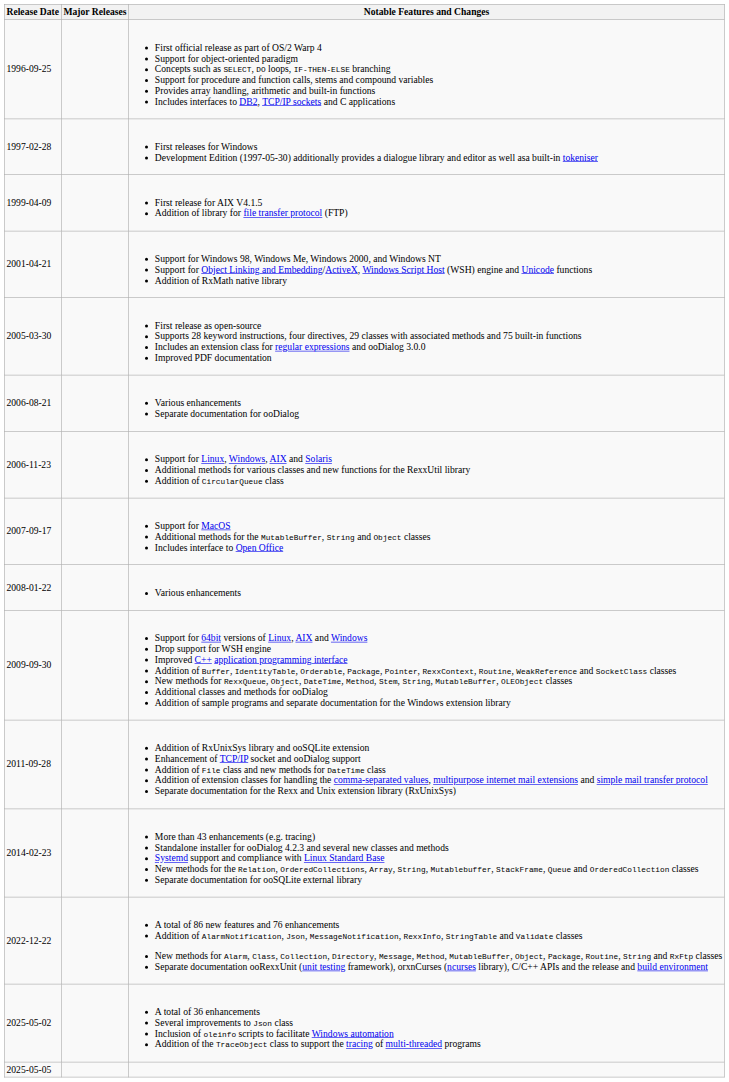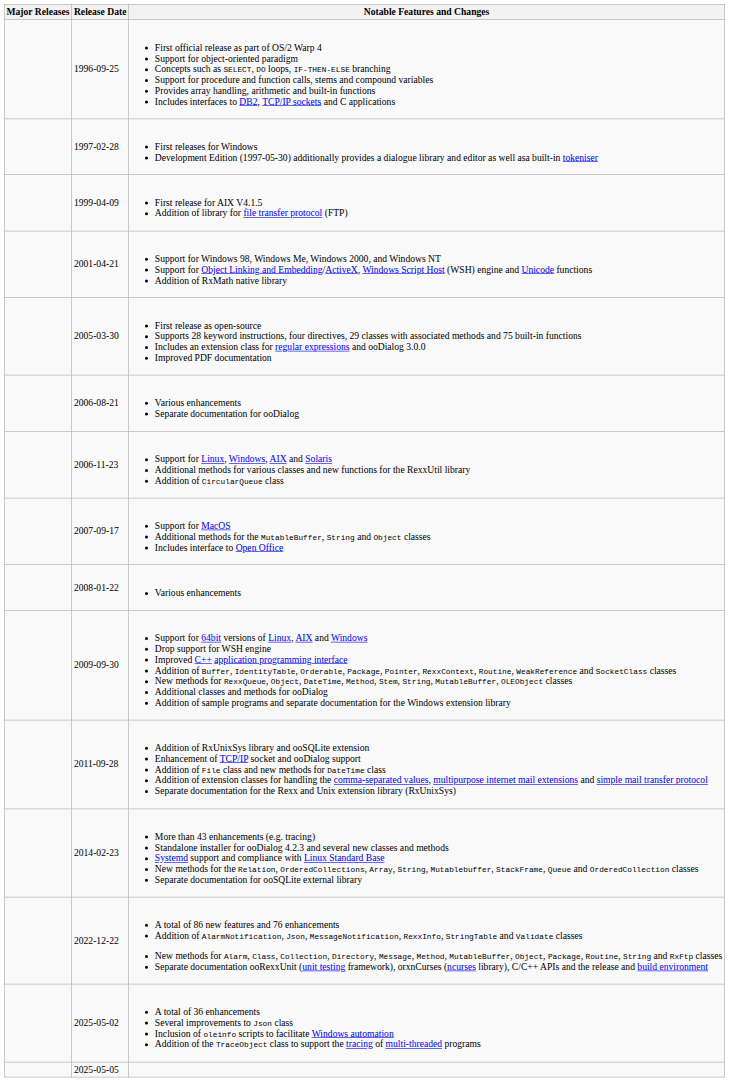columns swapped: Major Releases <-> Release Date
